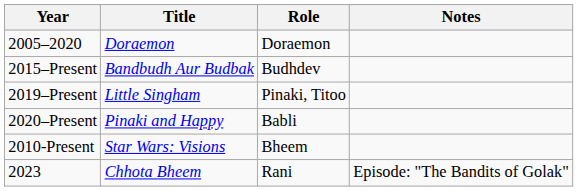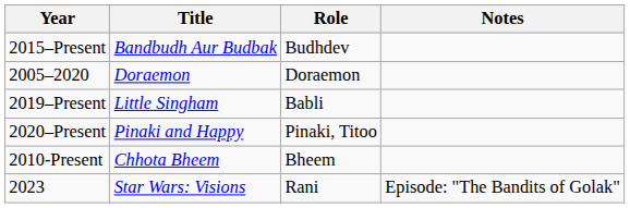rows swapped: 2005–2020 <-> 2015–Present
2019–Present | Role: Pinaki, Titoo -> Babli
2020–Present | Role: Babli -> Pinaki, Titoo
2010-Present | Title: Star Wars: Visions -> Chhota Bheem
2023 | Title: Chhota Bheem -> Star Wars: Visions
